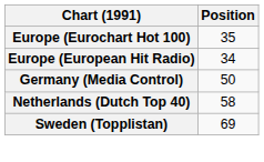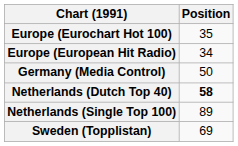Netherlands (Dutch Top 40) | Position: normal -> bold
+ row: Netherlands (Single Top 100) | 89
